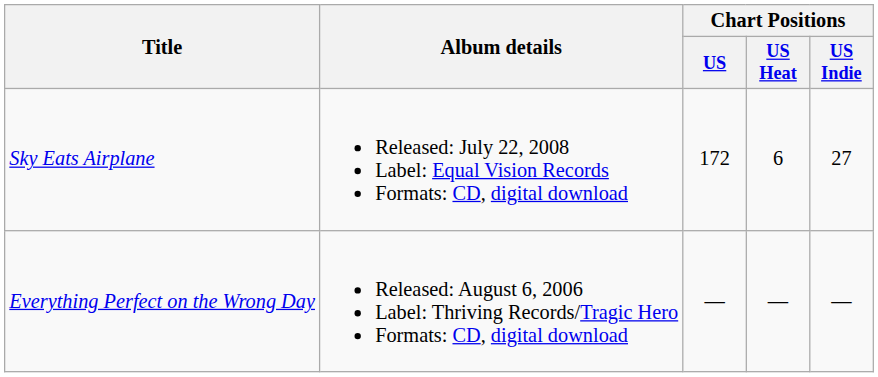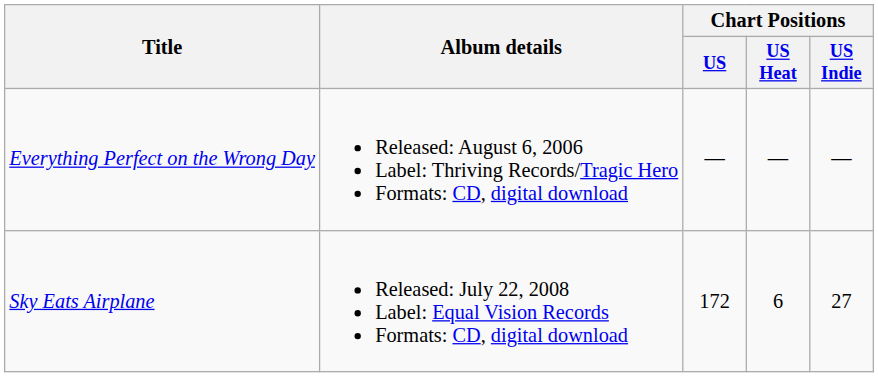rows swapped: Everything Perfect on the Wrong Day <-> Sky Eats Airplane
